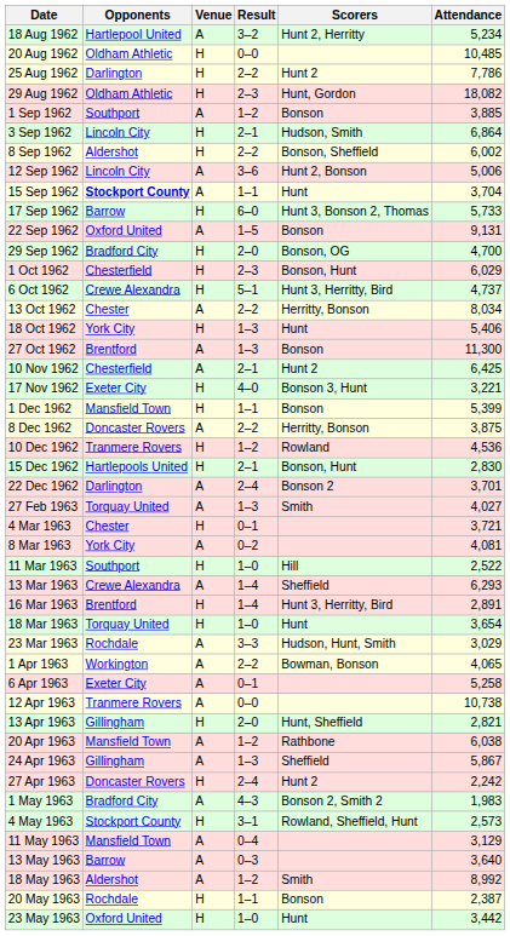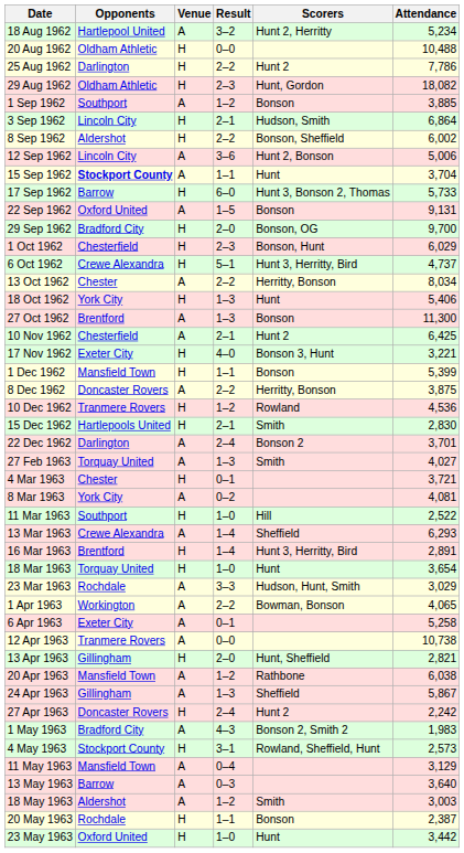20 Aug 1962 | Attendance: 10,485 -> 10,488
29 Sep 1962 | Attendance: 4,700 -> 9,700
15 Dec 1962 | Scorers: Bonson, Hunt -> Smith
18 May 1963 | Attendance: 8,992 -> 3,003
